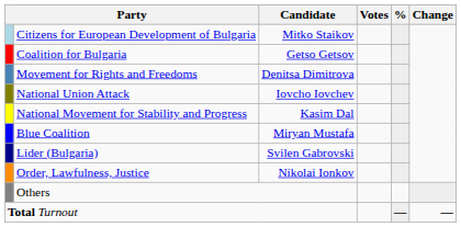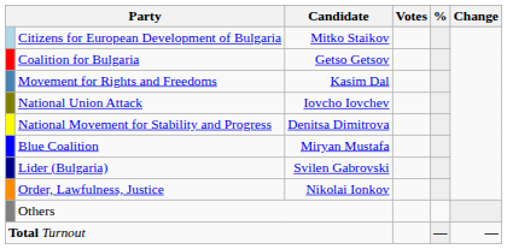Movement for Rights and Freedoms | Candidate: Denitsa Dimitrova -> Kasim Dal
National Movement for Stability and Progress | Candidate: Kasim Dal -> Denitsa Dimitrova
